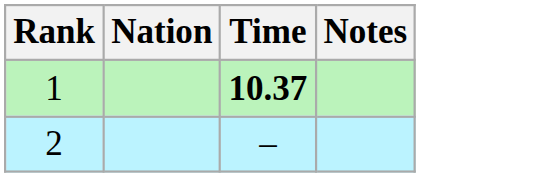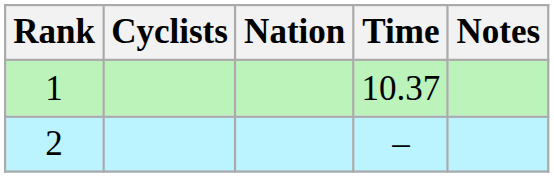+ column: Cyclists
1 | Time: bold -> normal
